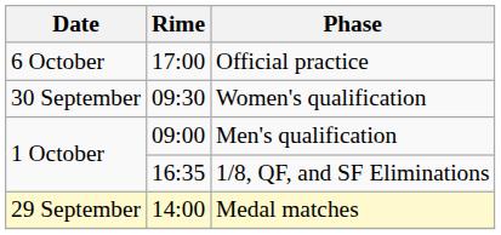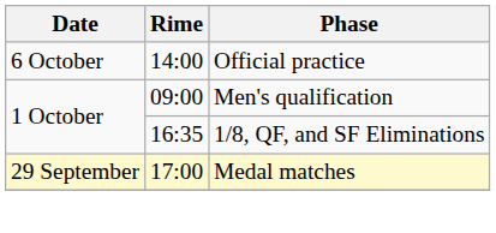Official practice | Rime: 17:00 -> 14:00
- row: 30 September | 09:30 | Women's qualification
Medal matches | Rime: 14:00 -> 17:00
